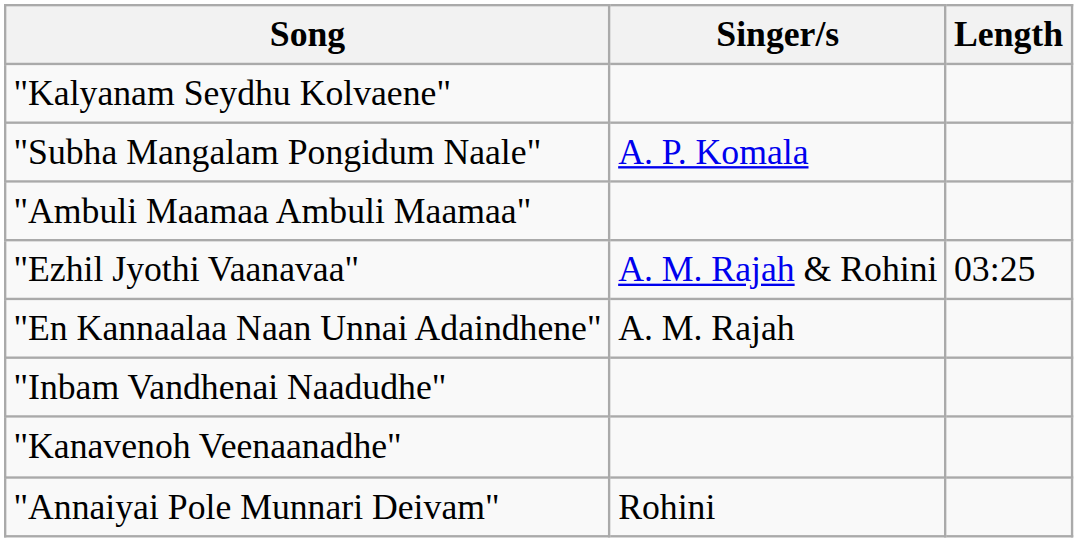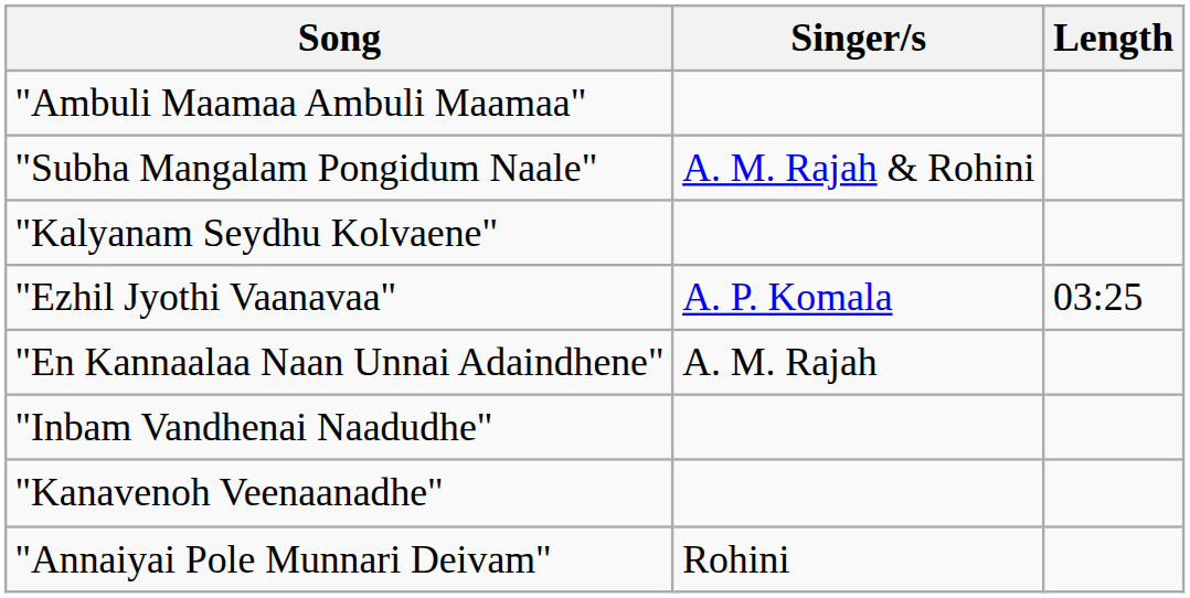rows swapped: "Ambuli Maamaa Ambuli Maamaa" <-> "Kalyanam Seydhu Kolvaene"
"Subha Mangalam Pongidum Naale" | Singer/s: A. P. Komala -> A. M. Rajah & Rohini
"Ezhil Jyothi Vaanavaa" | Singer/s: A. M. Rajah & Rohini -> A. P. Komala
